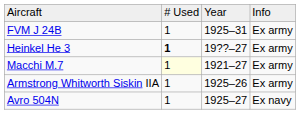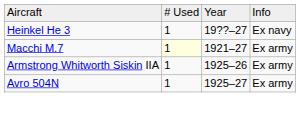- row: FVM J 24B | 1 | 1925–31 | Ex army
Heinkel He 3 | column 2: bold -> normal
Heinkel He 3 | column 4: Ex army -> Ex navy
Avro 504N | column 4: Ex navy -> Ex army
